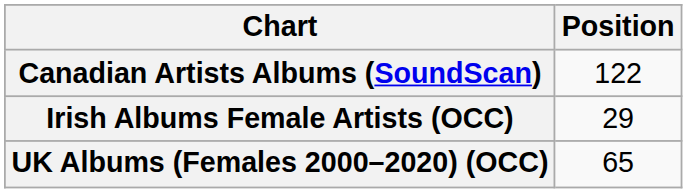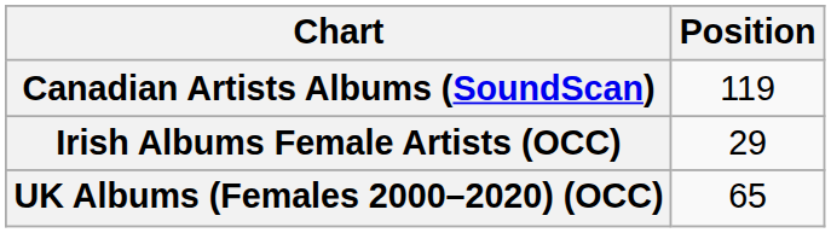Canadian Artists Albums (SoundScan) | Position: 122 -> 119
